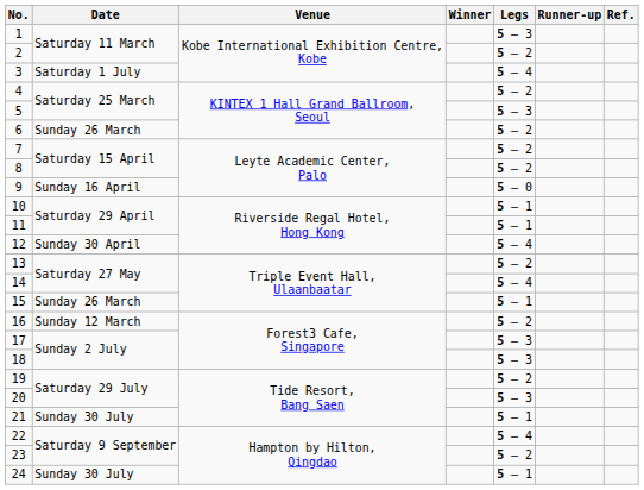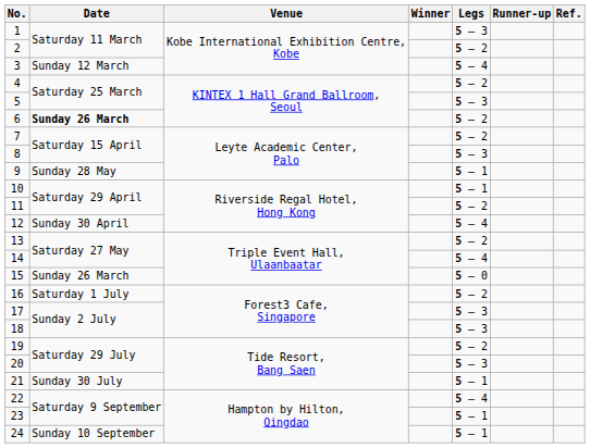3 | Date: Saturday 1 July -> Sunday 12 March
6 | Date: normal -> bold
8 | Legs: 5 – 2 -> 5 – 3
9 | Date: Sunday 16 April -> Sunday 28 May
9 | Legs: 5 – 0 -> 5 – 1
11 | Legs: 5 – 1 -> 5 – 2
15 | Legs: 5 – 1 -> 5 – 0
16 | Date: Sunday 12 March -> Saturday 1 July
23 | Legs: 5 – 2 -> 5 – 1
24 | Date: Sunday 30 July -> Sunday 10 September
